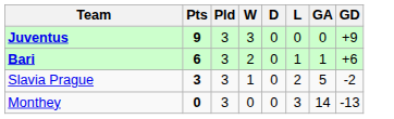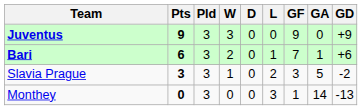+ column: GF | 9 | 7 | 3 | 1
